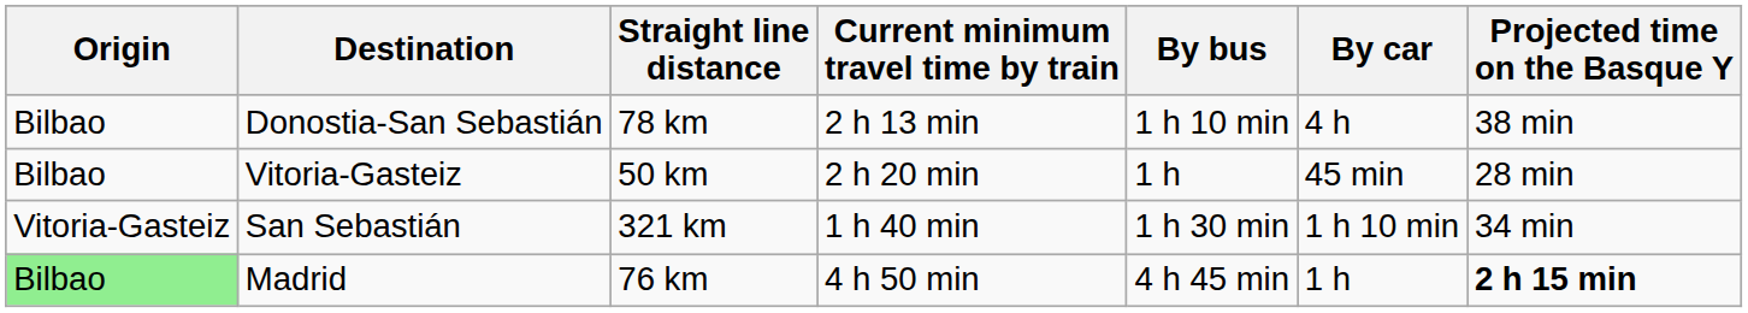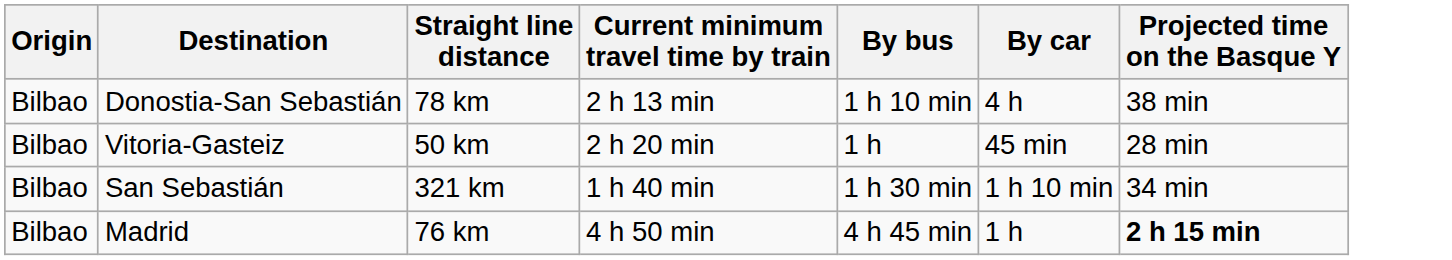San Sebastián | Origin: Vitoria-Gasteiz -> Bilbao
Madrid | Origin: lightgreen background -> no background
